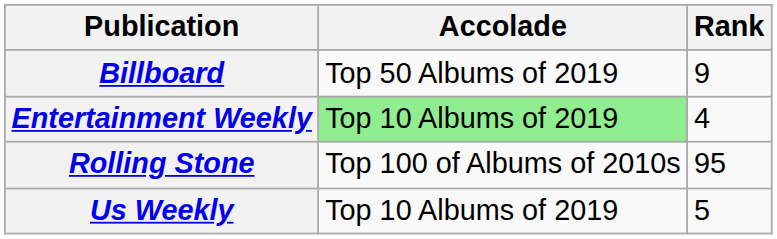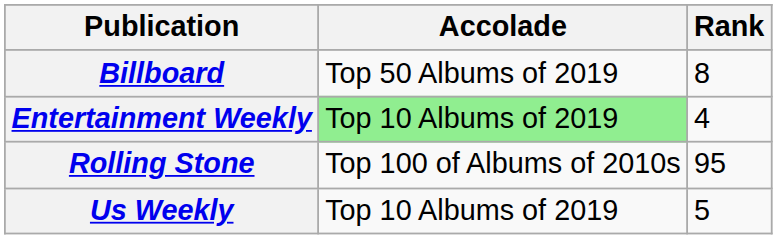Billboard | Rank: 9 -> 8
